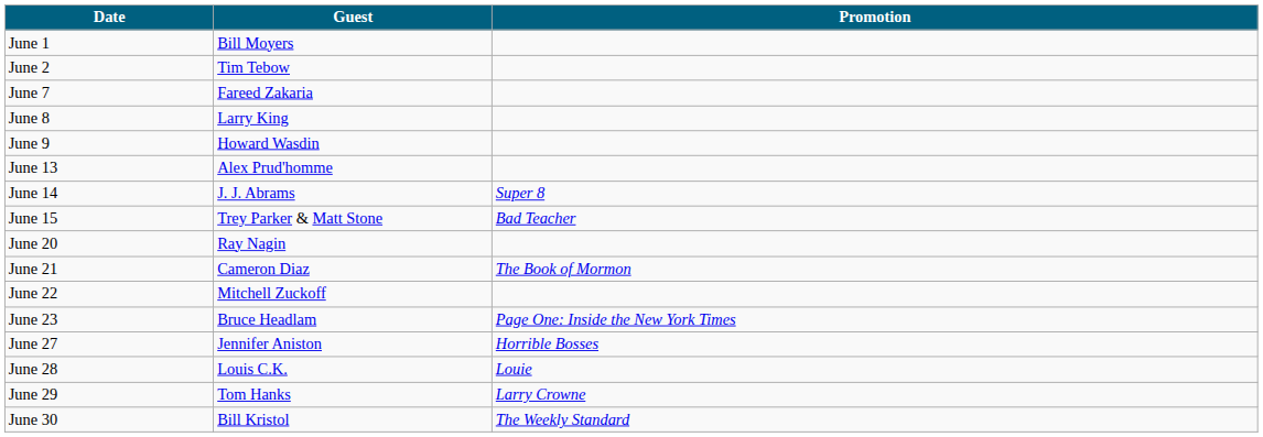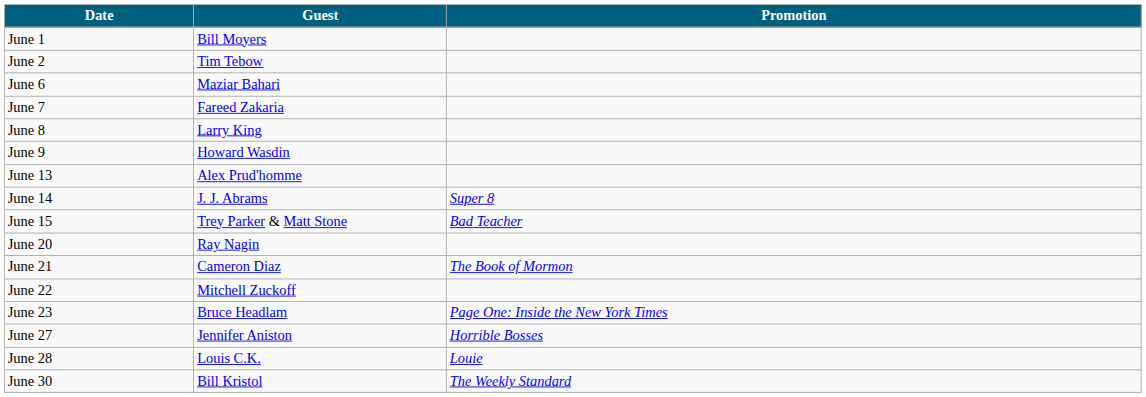+ row: June 6 | Maziar Bahari
- row: June 29 | Tom Hanks | Larry Crowne
